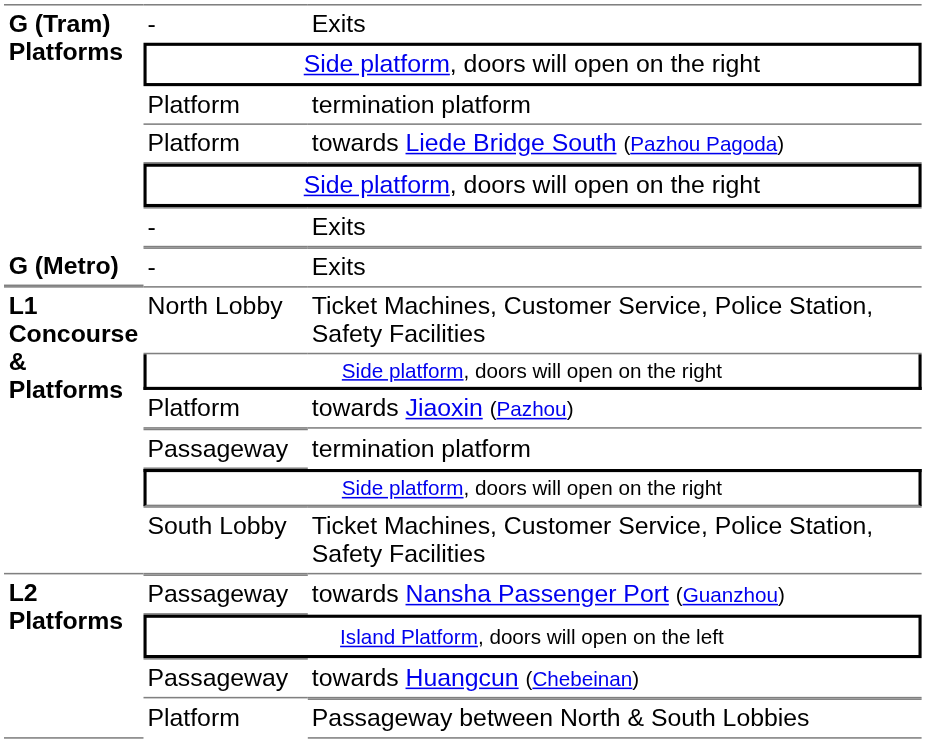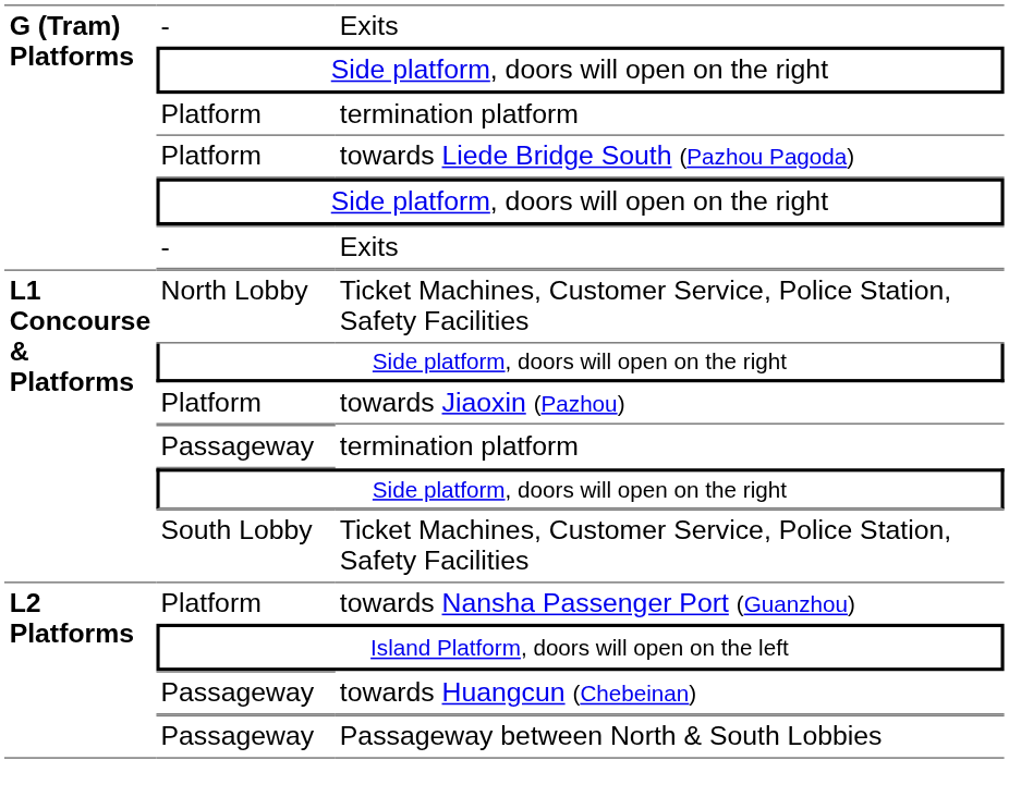- row: G (Metro) | - | Exits
towards Nansha Passenger Port (Guanzhou) | column 2: Passageway -> Platform
Passageway between North & South Lobbies | column 2: Platform -> Passageway
